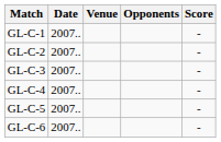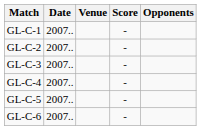columns swapped: Opponents <-> Score
